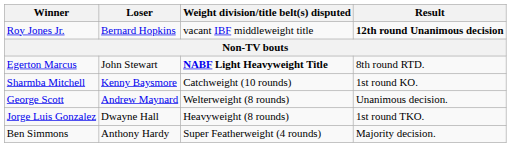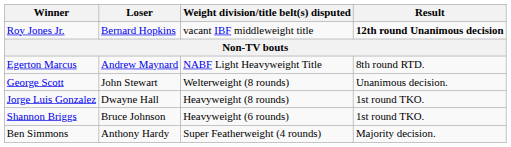Egerton Marcus | Loser: John Stewart -> Andrew Maynard
Egerton Marcus | Weight division/title belt(s) disputed: bold -> normal
- row: Sharmba Mitchell | Kenny Baysmore | Catchweight (10 rounds) | 1st round KO.
George Scott | Loser: Andrew Maynard -> John Stewart
+ row: Shannon Briggs | Bruce Johnson | Heavyweight (6 rounds) | 1st round TKO.
